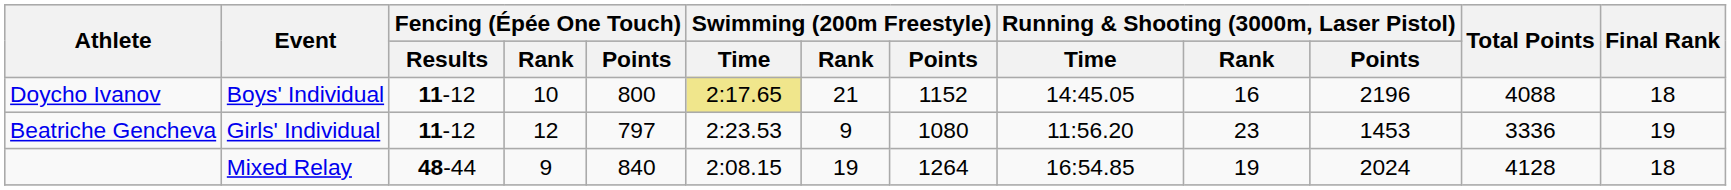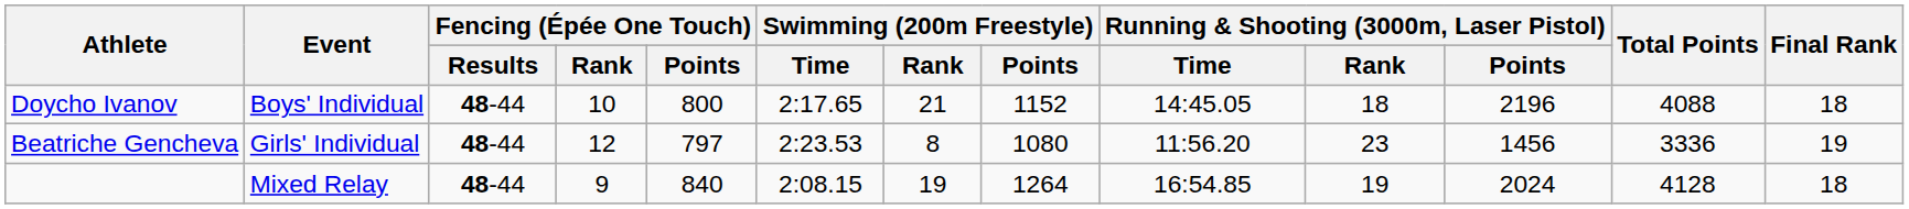Doycho Ivanov | Fencing (Épée One Touch) / Results: 11-12 -> 48-44
Doycho Ivanov | Swimming (200m Freestyle) / Time: khaki background -> no background
Doycho Ivanov | Running & Shooting (3000m, Laser Pistol) / Rank: 16 -> 18
Beatriche Gencheva | Fencing (Épée One Touch) / Results: 11-12 -> 48-44
Beatriche Gencheva | Swimming (200m Freestyle) / Rank: 9 -> 8
Beatriche Gencheva | Running & Shooting (3000m, Laser Pistol) / Points: 1453 -> 1456
